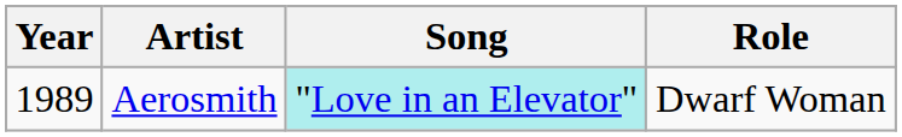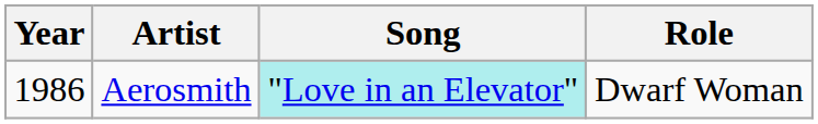Aerosmith | Year: 1989 -> 1986
